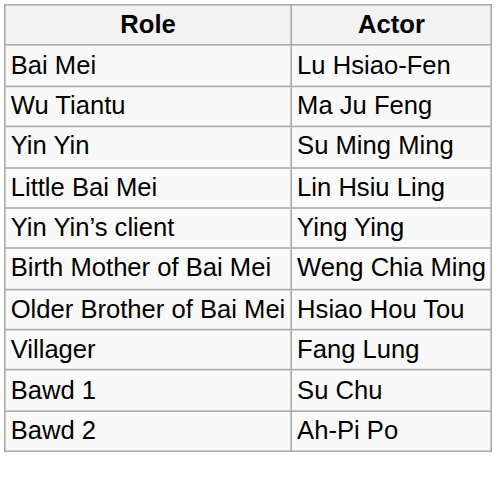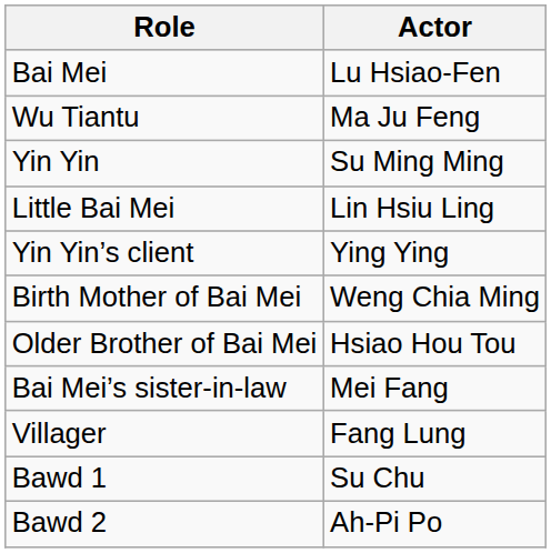+ row: Bai Mei’s sister-in-law | Mei Fang
